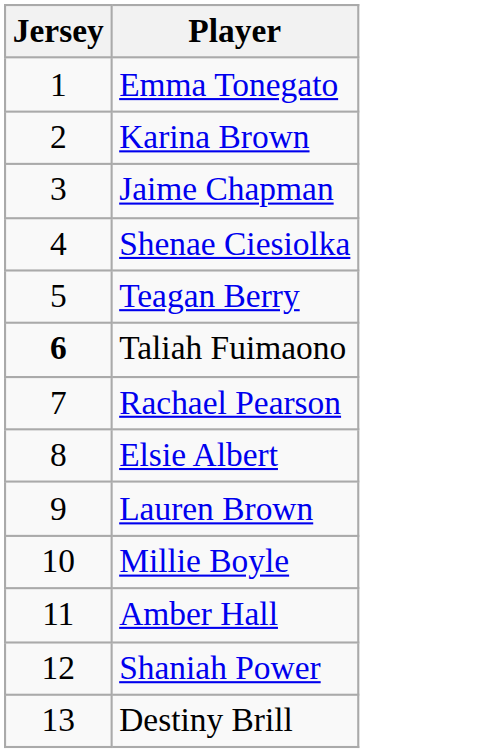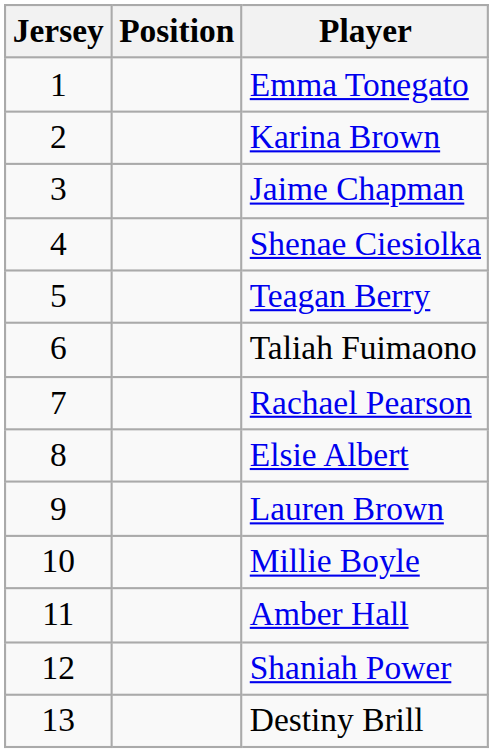+ column: Position
Taliah Fuimaono | Jersey: bold -> normal
